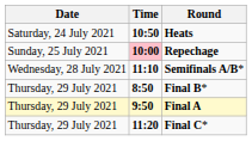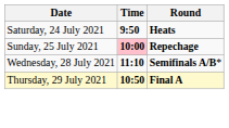Heats | Time: 10:50 -> 9:50
- row: Thursday, 29 July 2021 | 8:50 | Final B*
Final A | Time: 9:50 -> 10:50
- row: Thursday, 29 July 2021 | 11:20 | Final C*
